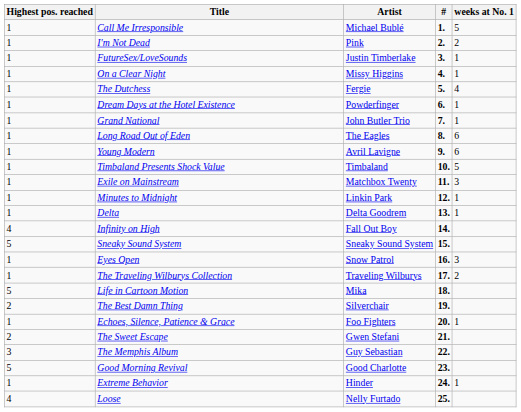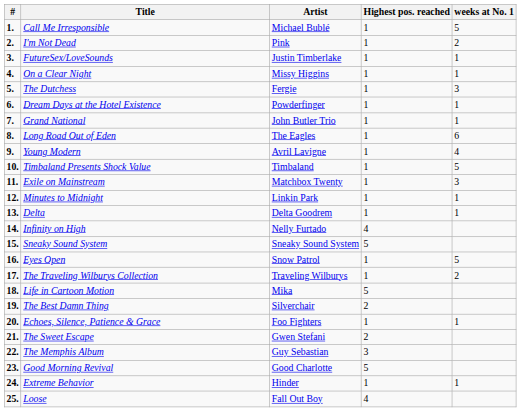columns swapped: # <-> Highest pos. reached
The Dutchess | weeks at No. 1: 4 -> 3
Young Modern | weeks at No. 1: 6 -> 4
Infinity on High | Artist: Fall Out Boy -> Nelly Furtado
Eyes Open | weeks at No. 1: 3 -> 5
Loose | Artist: Nelly Furtado -> Fall Out Boy
